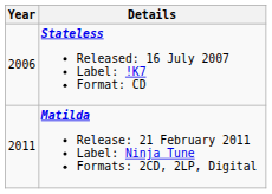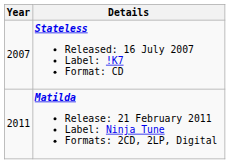Stateless Released: 16 July 2007 Label: !K7 Format: CD | Year: 2006 -> 2007
